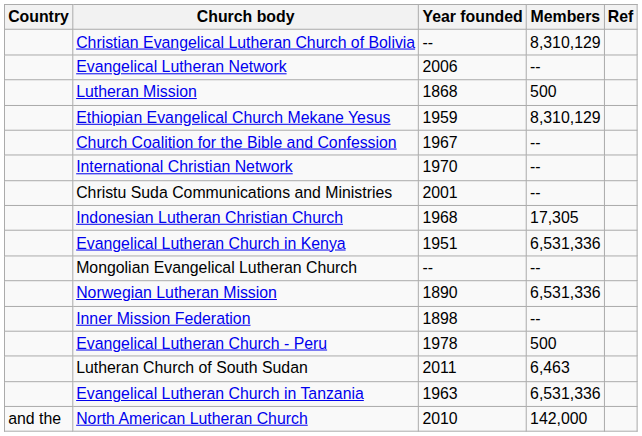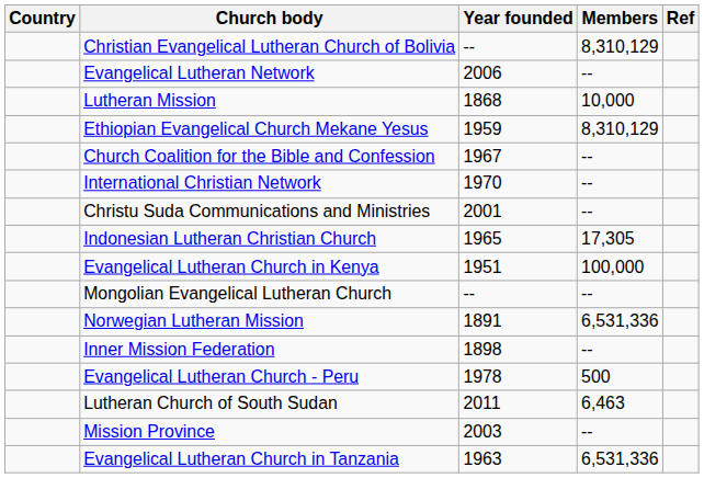Lutheran Mission | Members: 500 -> 10,000
Indonesian Lutheran Christian Church | Year founded: 1968 -> 1965
Evangelical Lutheran Church in Kenya | Members: 6,531,336 -> 100,000
Norwegian Lutheran Mission | Year founded: 1890 -> 1891
+ row: Mission Province | 2003 | --
- row: and the | North American Lutheran Church | 2010 | 142,000
